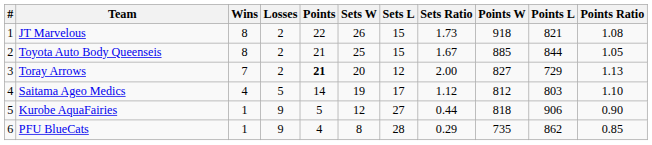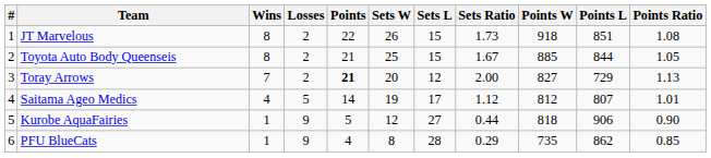JT Marvelous | Points L: 821 -> 851
Saitama Ageo Medics | Points L: 803 -> 807
Saitama Ageo Medics | Points Ratio: 1.10 -> 1.01
